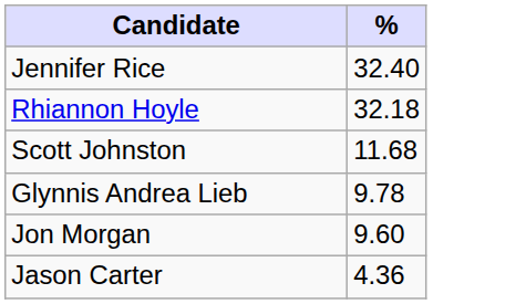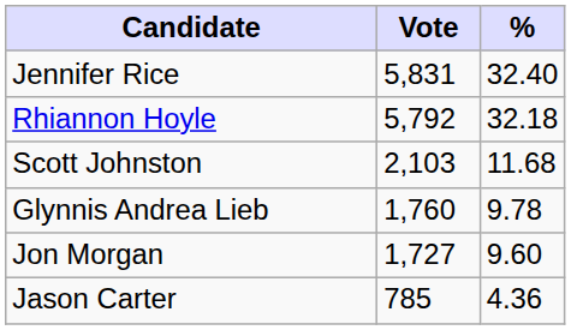+ column: Vote | 5,831 | 5,792 | 2,103 | 1,760 | 1,727 | 785
